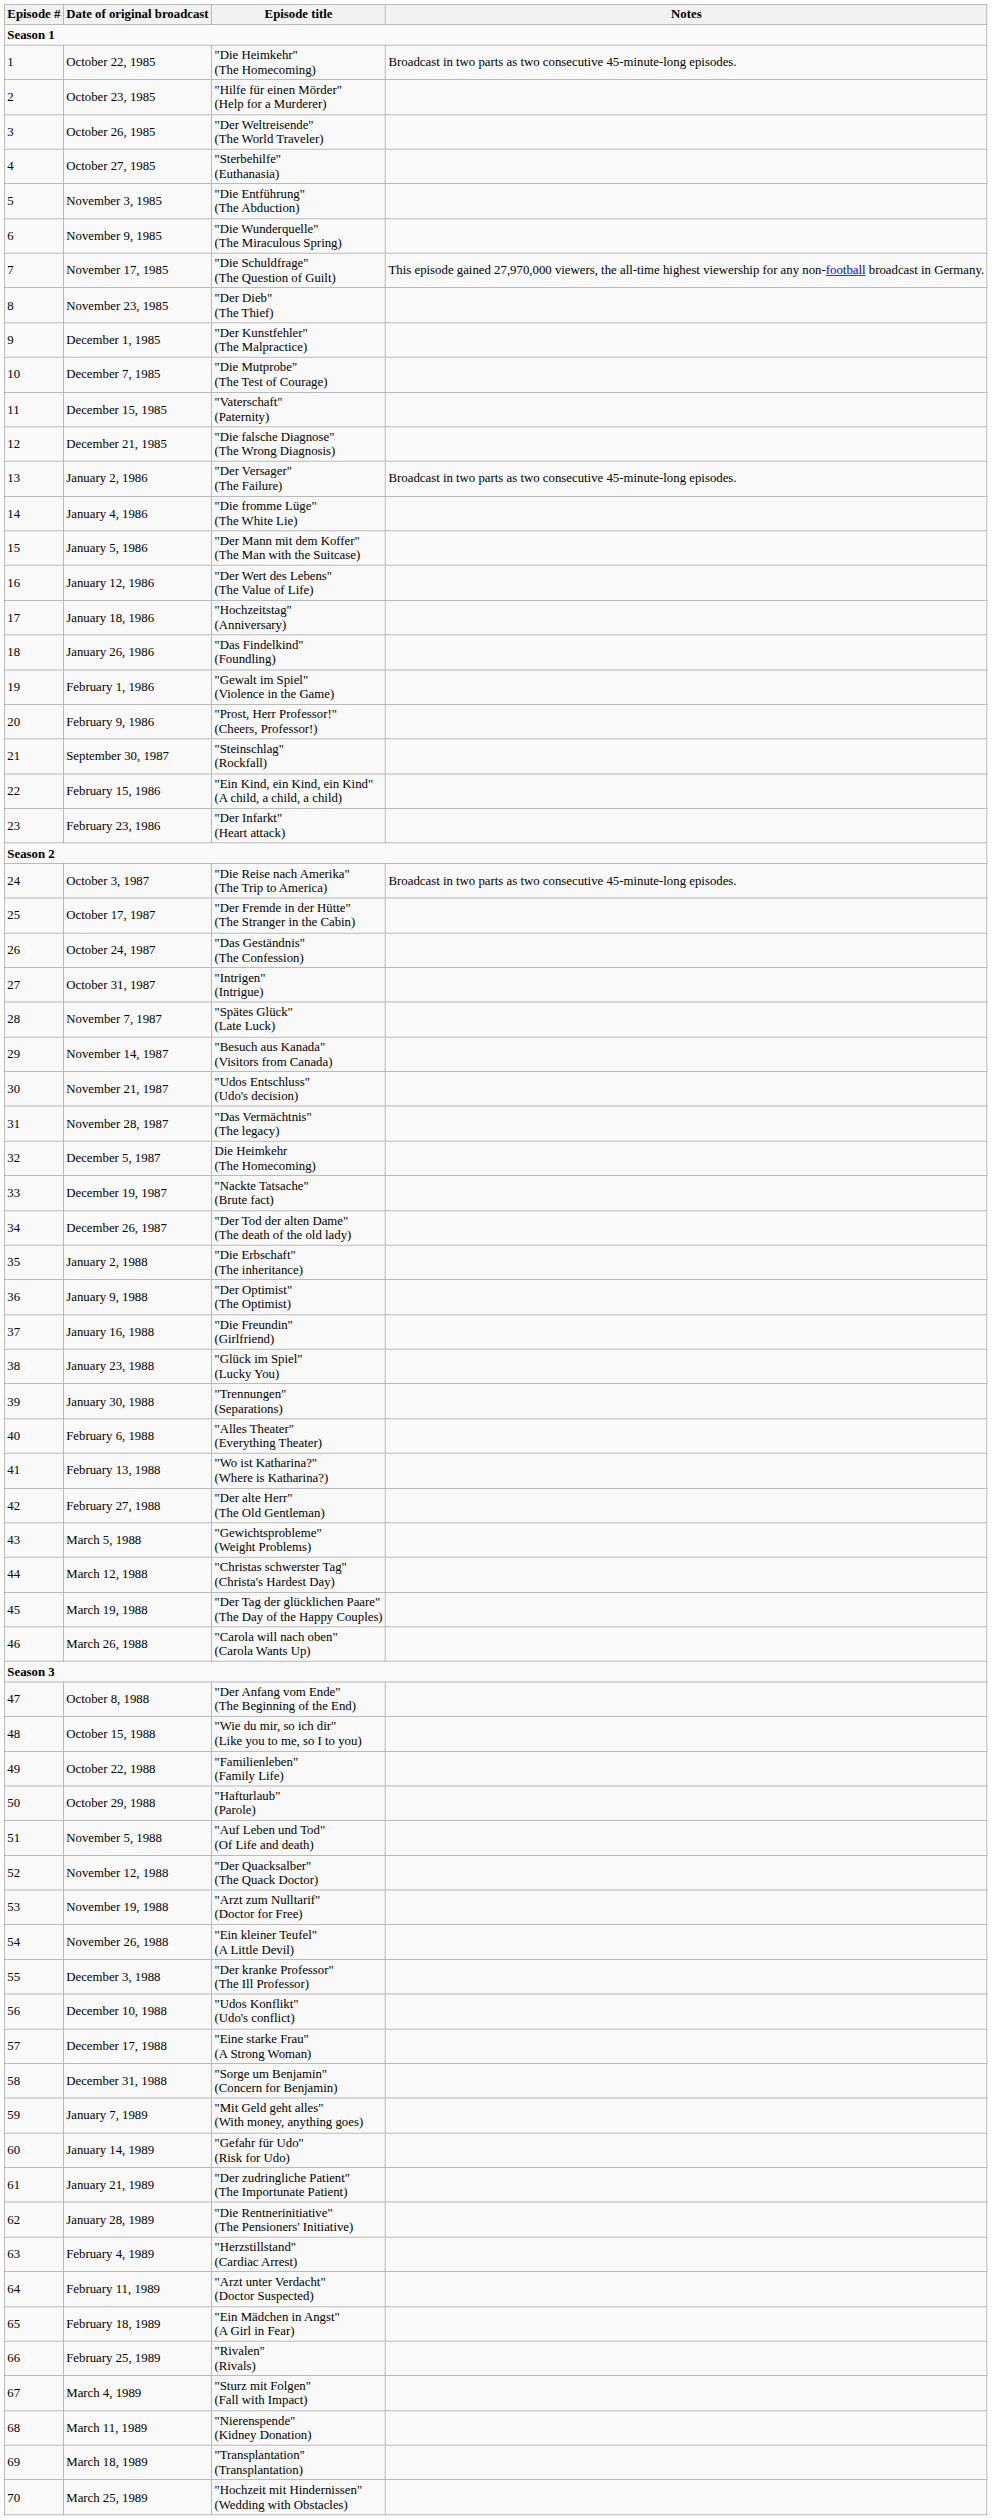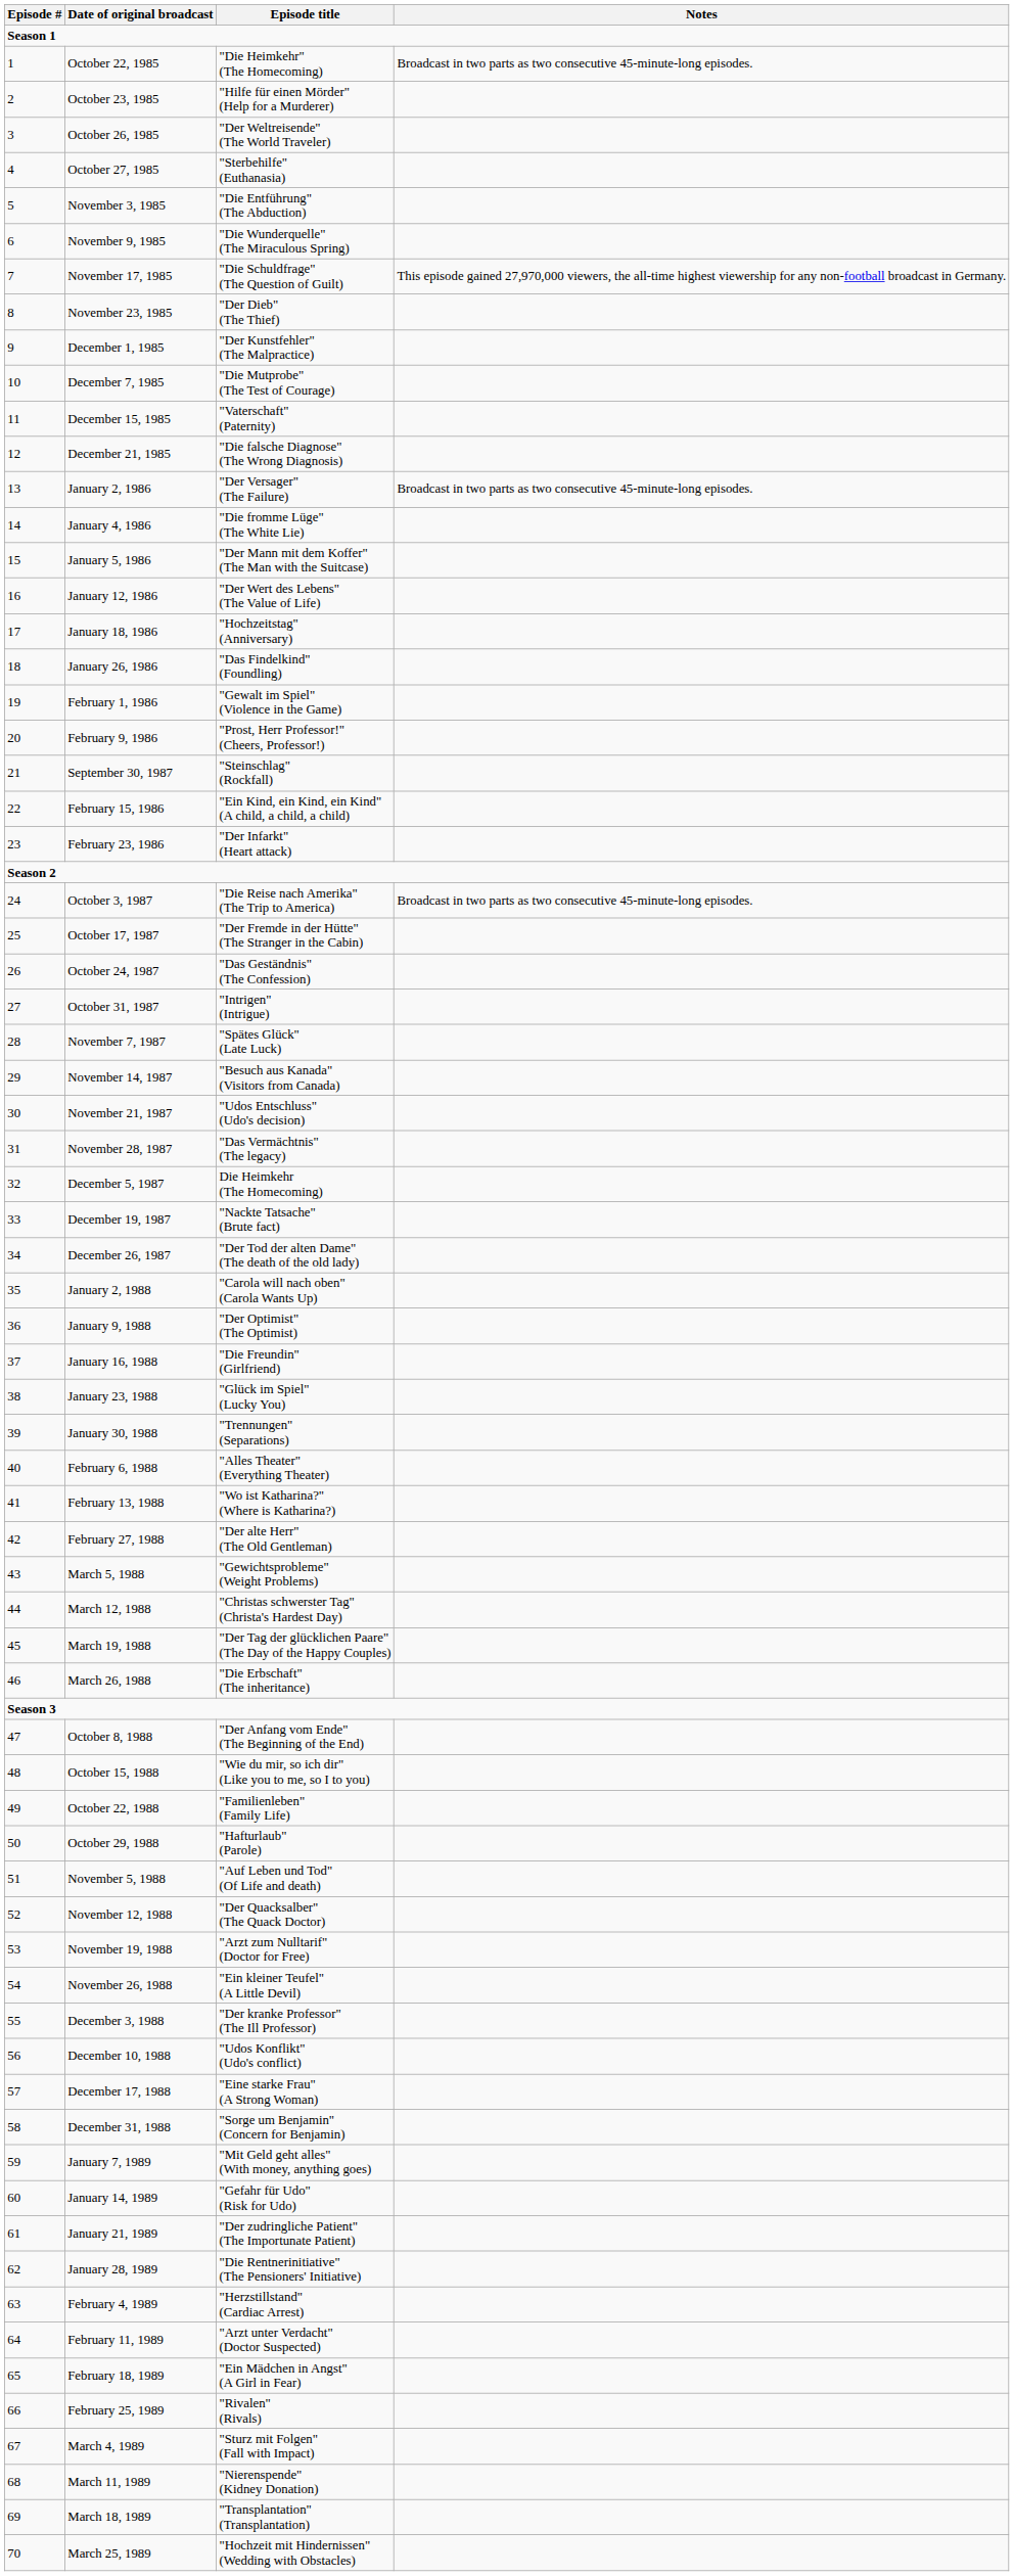January 2, 1988 | Episode title: "Die Erbschaft" (The inheritance) -> "Carola will nach oben" (Carola Wants Up)
March 26, 1988 | Episode title: "Carola will nach oben" (Carola Wants Up) -> "Die Erbschaft" (The inheritance)
